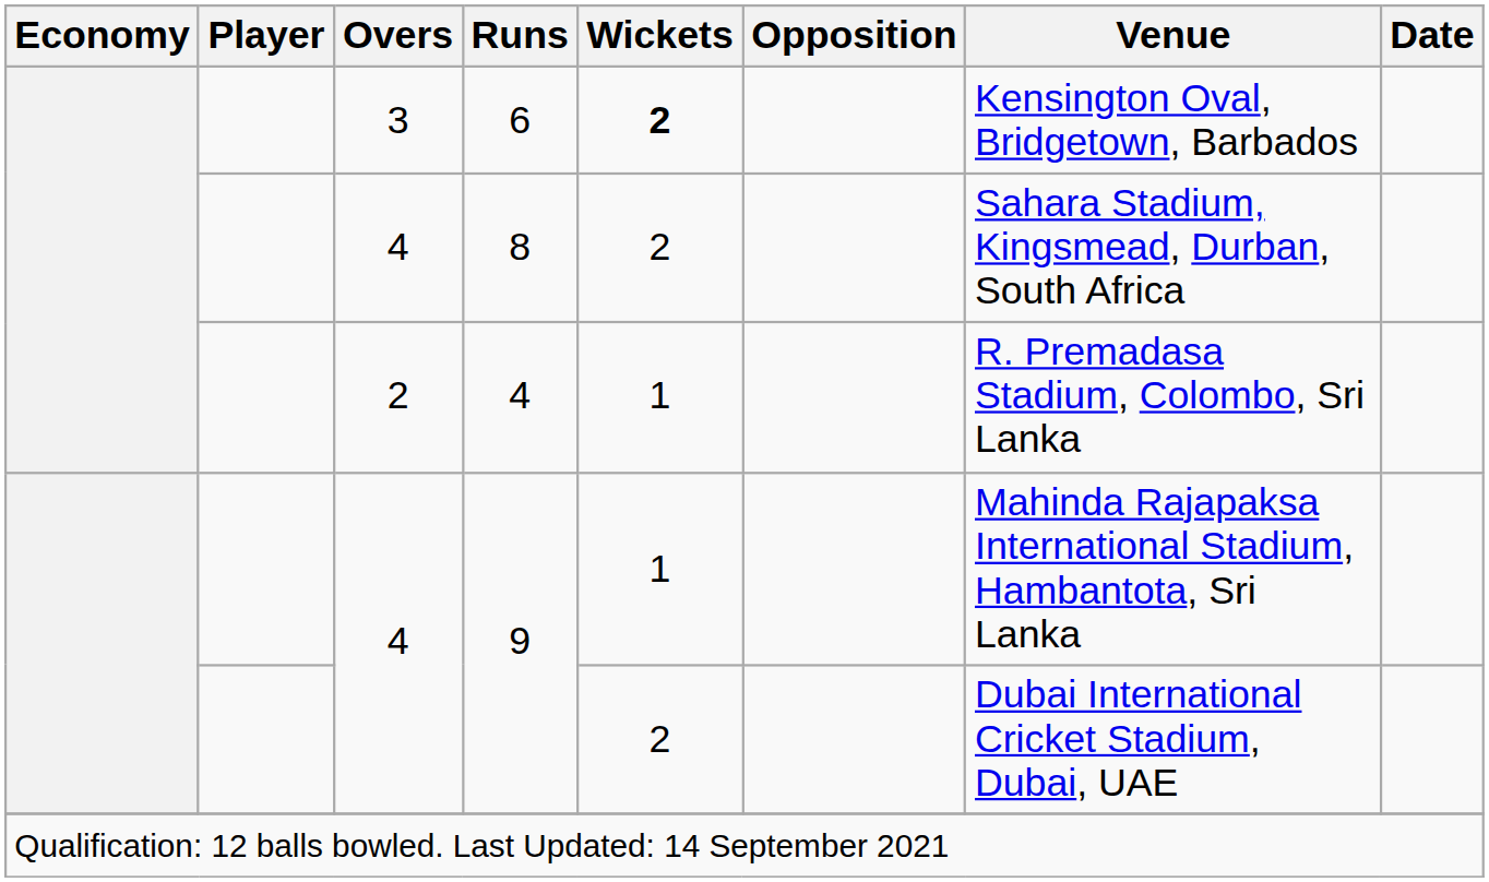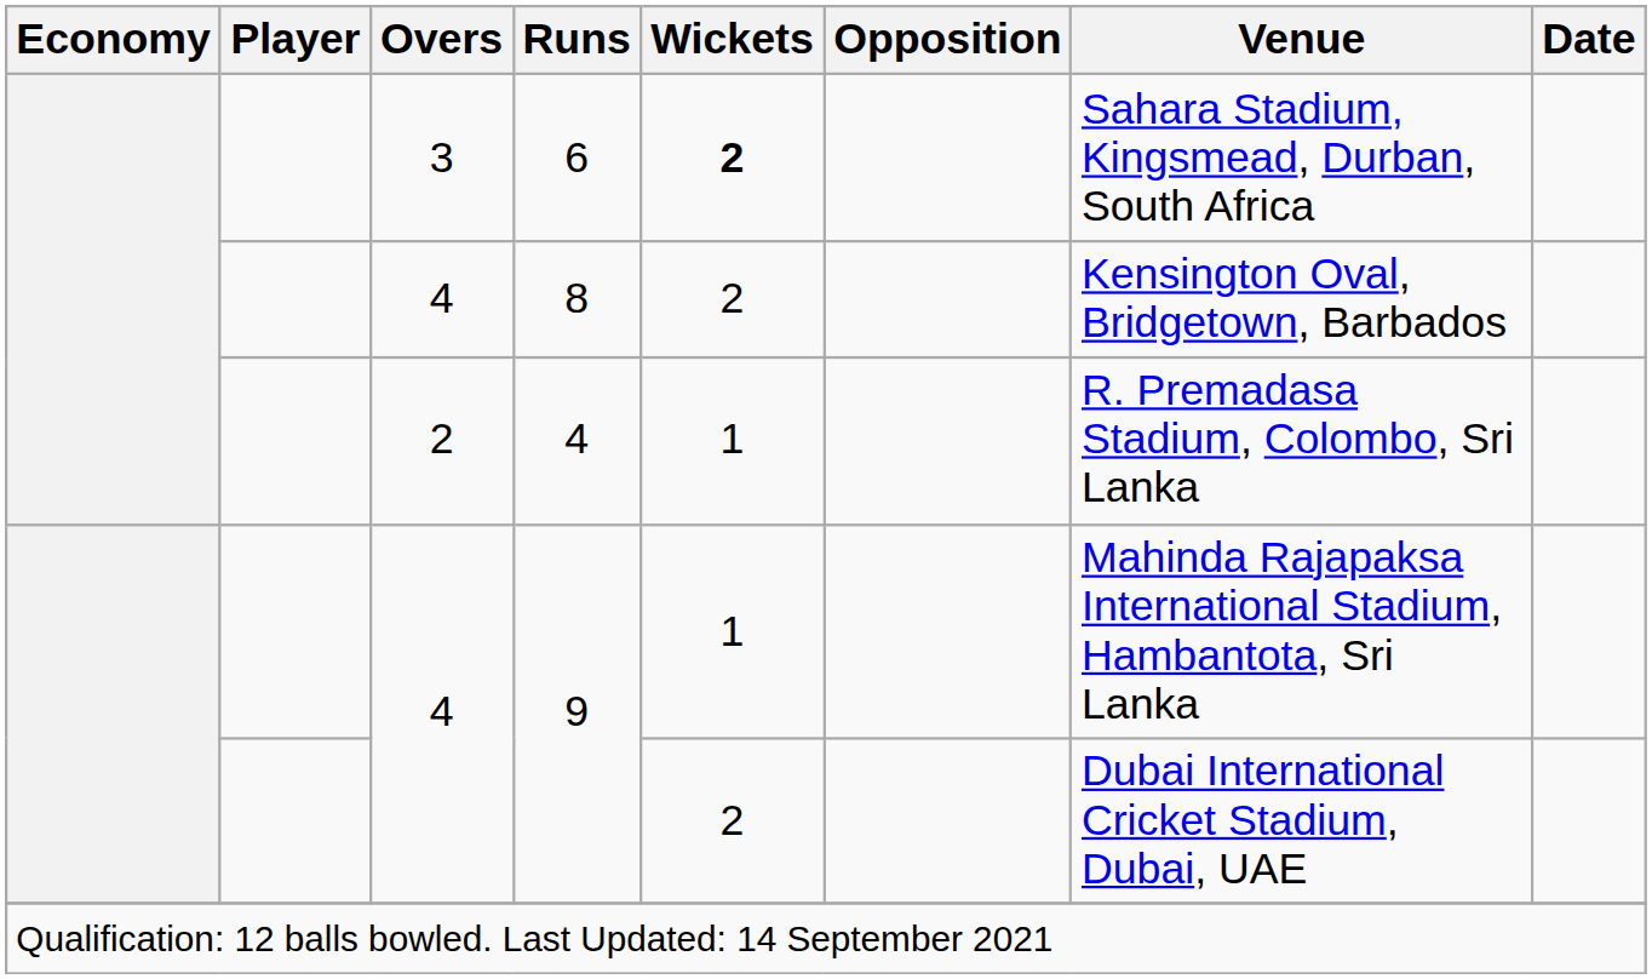6 | Venue: Kensington Oval, Bridgetown, Barbados -> Sahara Stadium, Kingsmead, Durban, South Africa
8 | Venue: Sahara Stadium, Kingsmead, Durban, South Africa -> Kensington Oval, Bridgetown, Barbados
